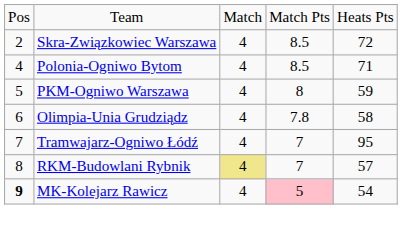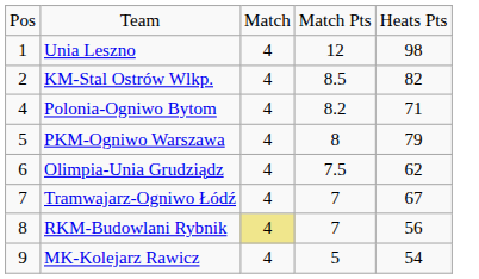+ row: 1 | Unia Leszno | 4 | 12 | 98
+ row: 2 | KM-Stal Ostrów Wlkp. | 4 | 8.5 | 82
- row: 2 | Skra-Związkowiec Warszawa | 4 | 8.5 | 72
Polonia-Ogniwo Bytom | column 4: 8.5 -> 8.2
PKM-Ogniwo Warszawa | column 5: 59 -> 79
Olimpia-Unia Grudziądz | column 4: 7.8 -> 7.5
Olimpia-Unia Grudziądz | column 5: 58 -> 62
Tramwajarz-Ogniwo Łódź | column 5: 95 -> 67
RKM-Budowlani Rybnik | column 5: 57 -> 56
MK-Kolejarz Rawicz | column 1: bold -> normal
MK-Kolejarz Rawicz | column 4: pink background -> no background
